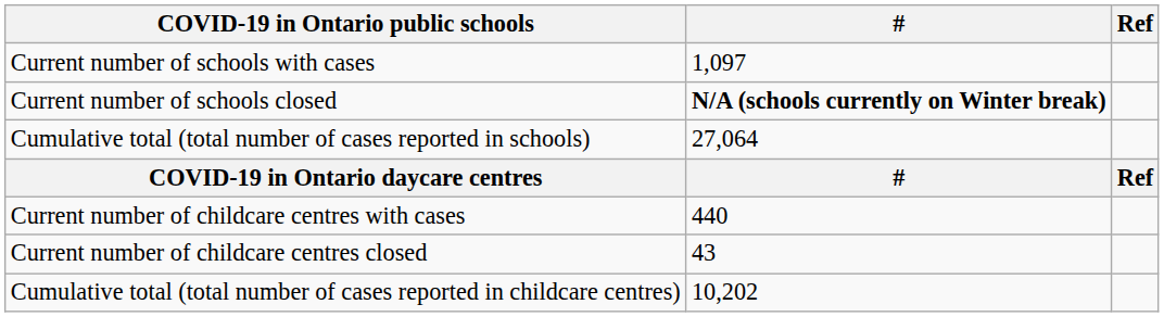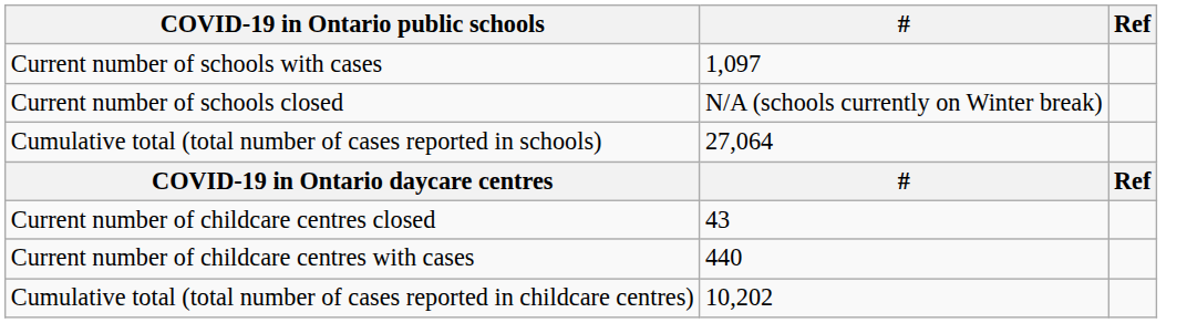Current number of schools closed | #: bold -> normal
rows swapped: Current number of childcare centres with cases <-> Current number of childcare centres closed
